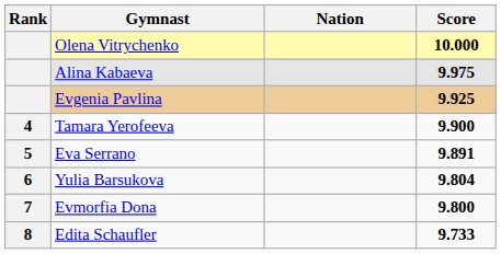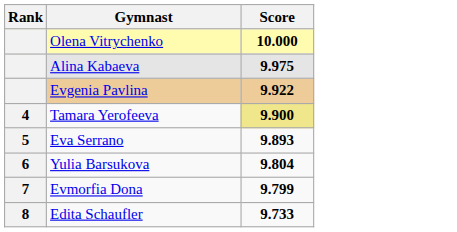- column: Nation
Evgenia Pavlina | Score: 9.925 -> 9.922
Tamara Yerofeeva | Score: no background -> khaki background
Eva Serrano | Score: 9.891 -> 9.893
Evmorfia Dona | Score: 9.800 -> 9.799
